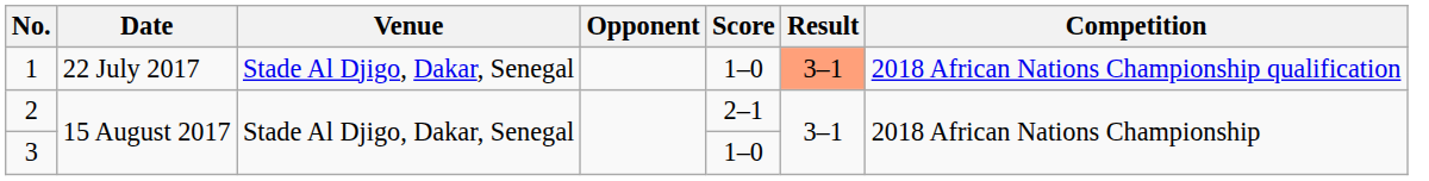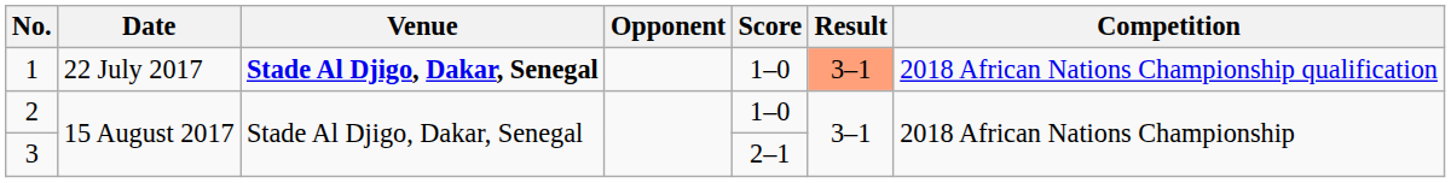1 | Venue: normal -> bold
2 | Score: 2–1 -> 1–0
3 | Score: 1–0 -> 2–1
